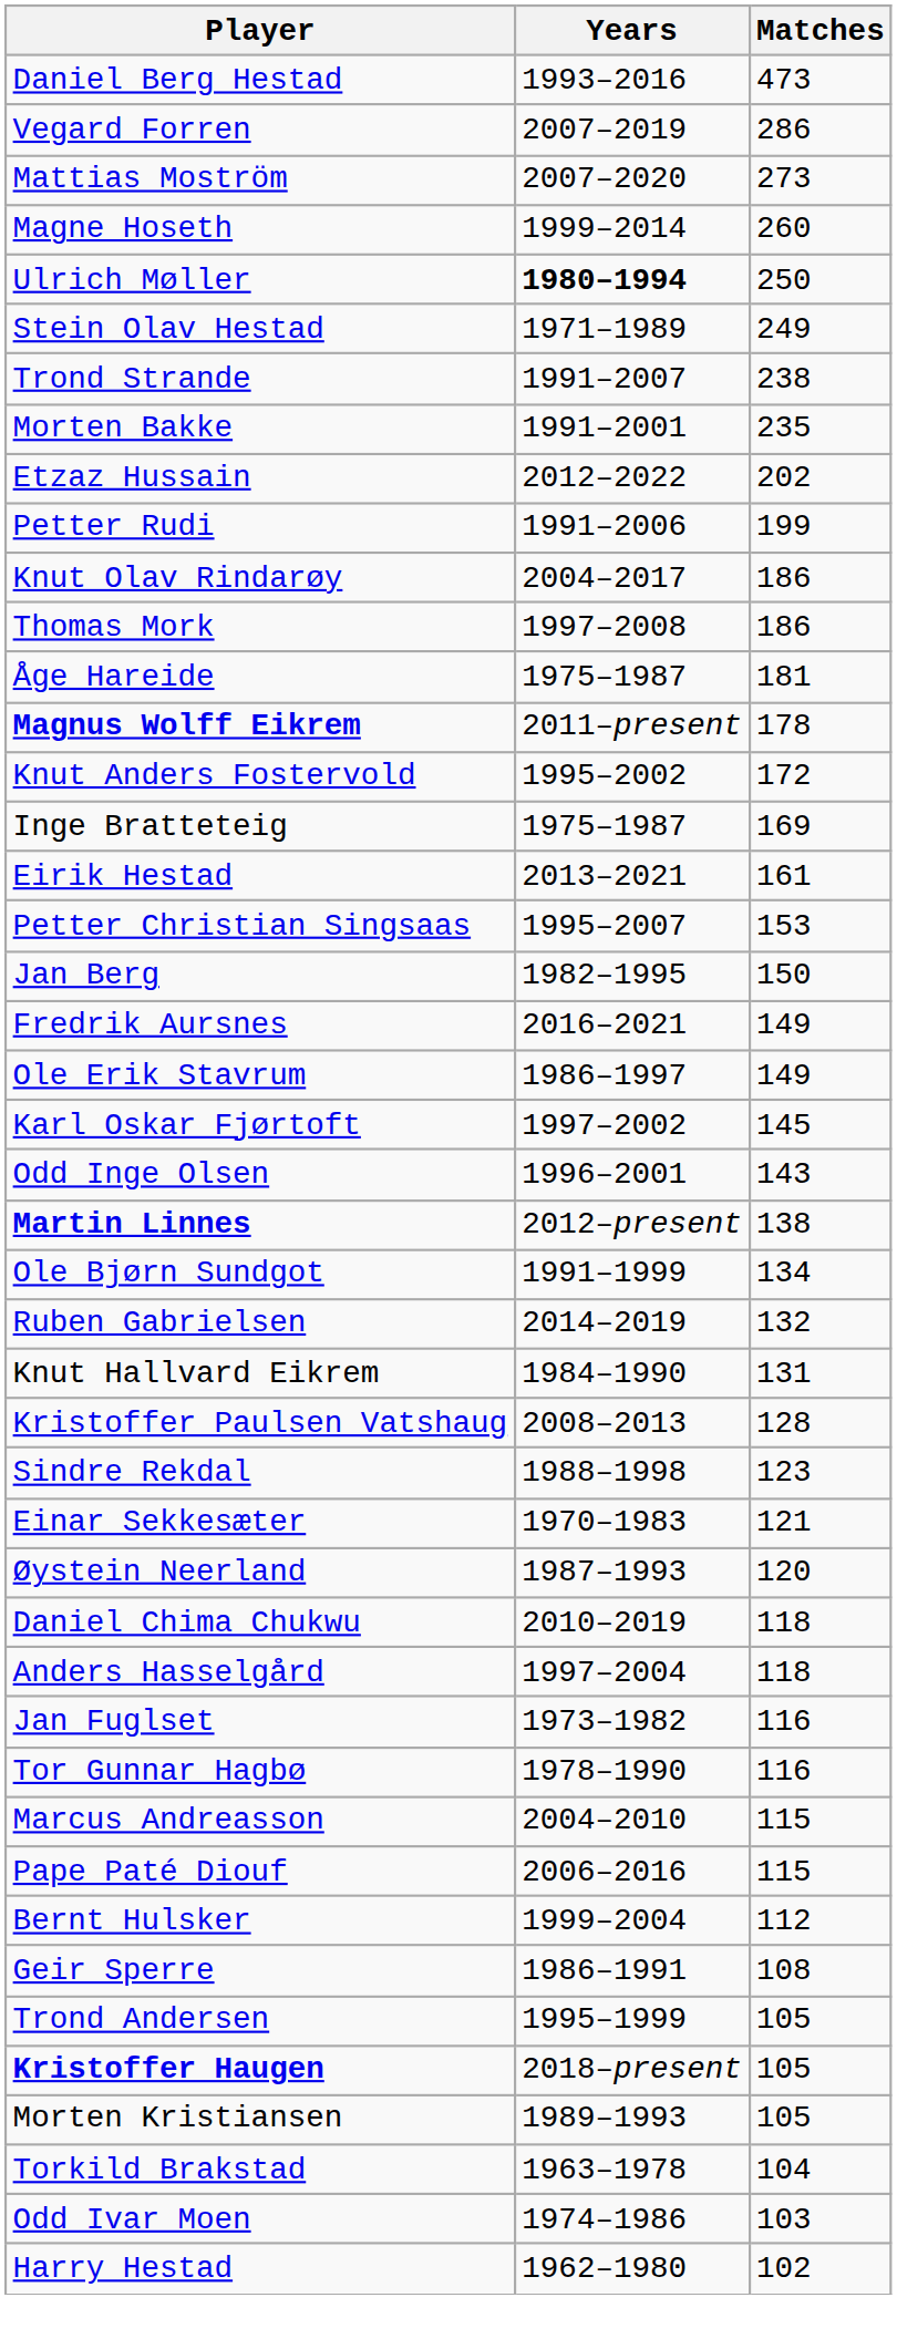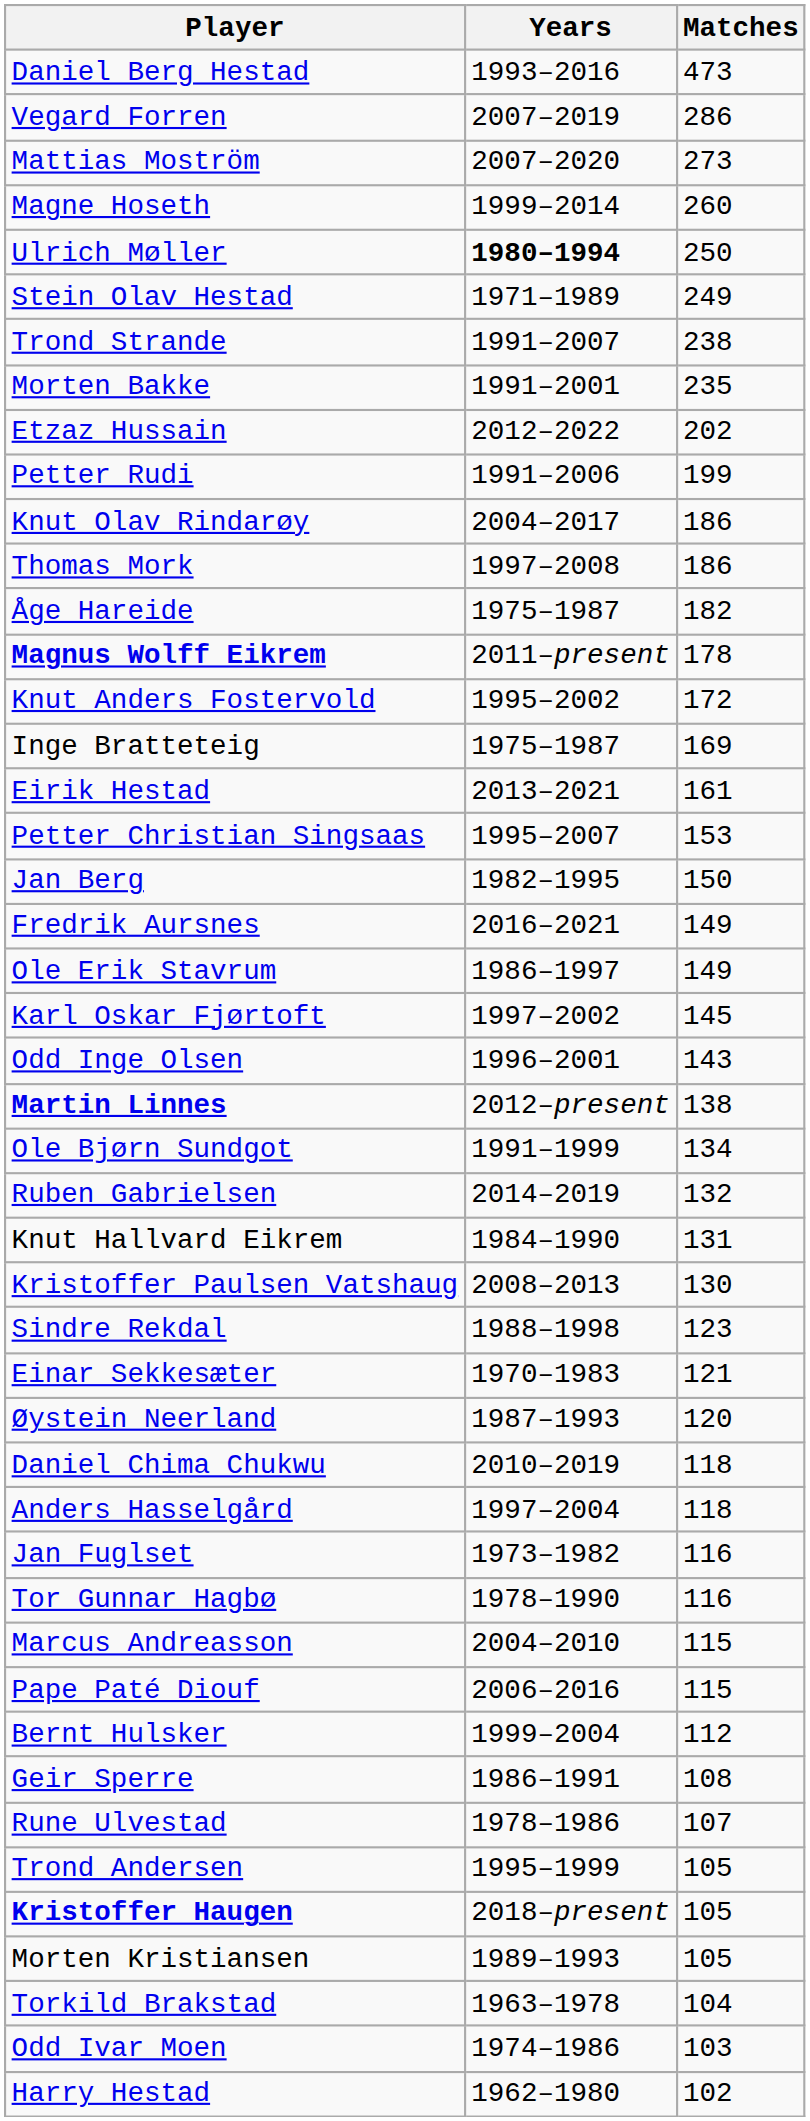Åge Hareide | Matches: 181 -> 182
Kristoffer Paulsen Vatshaug | Matches: 128 -> 130
+ row: Rune Ulvestad | 1978–1986 | 107
